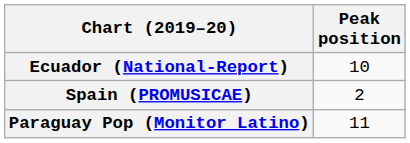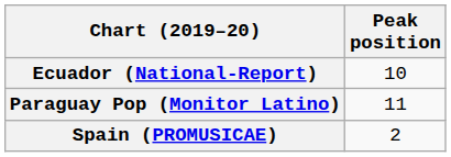rows swapped: Paraguay Pop (Monitor Latino) <-> Spain (PROMUSICAE)
